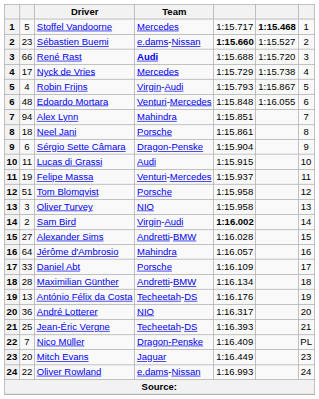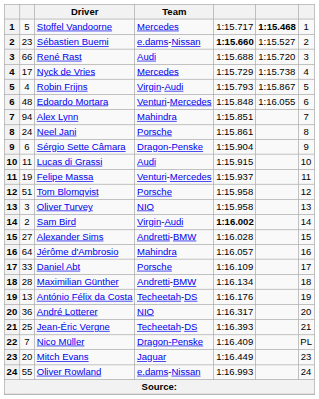René Rast | Team: bold -> normal
Neel Jani | column 2: 18 -> 24
Oliver Rowland | column 2: 22 -> 55
